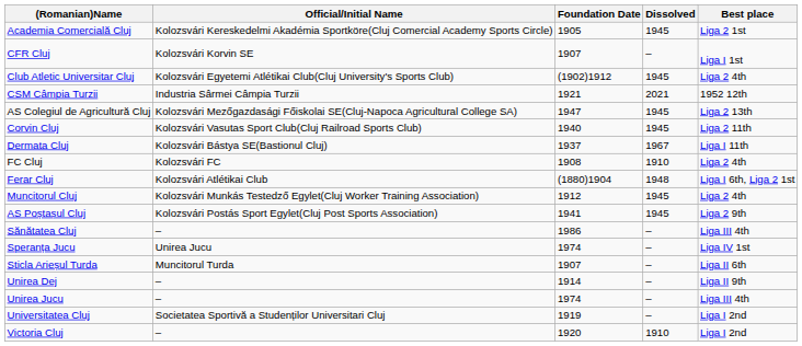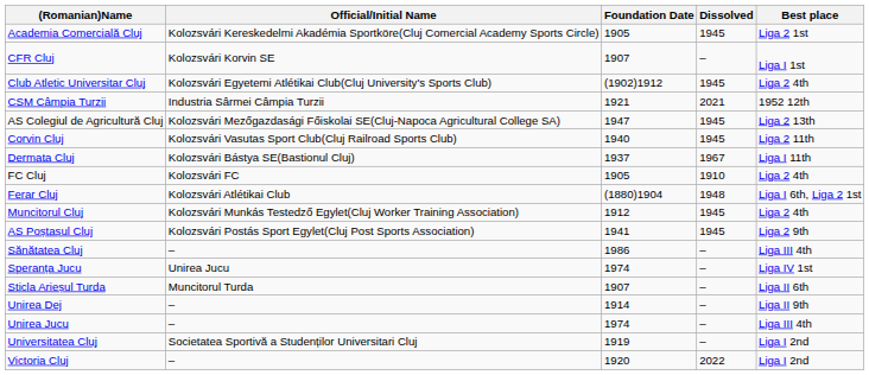FC Cluj | Foundation Date: 1908 -> 1905
Victoria Cluj | Dissolved: 1910 -> 2022
